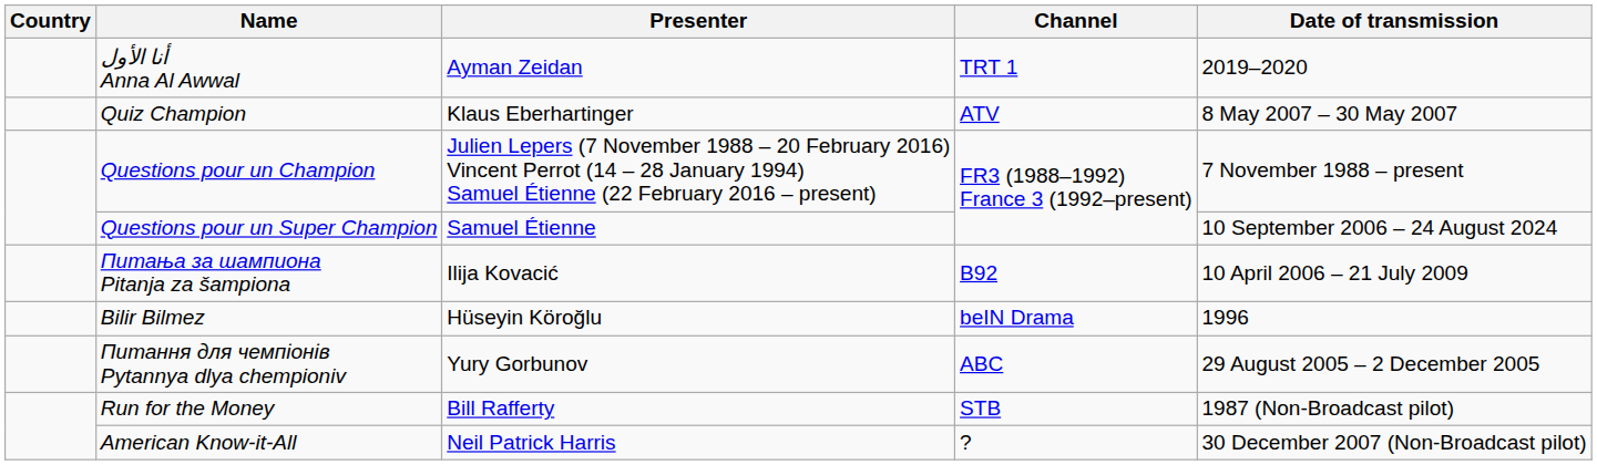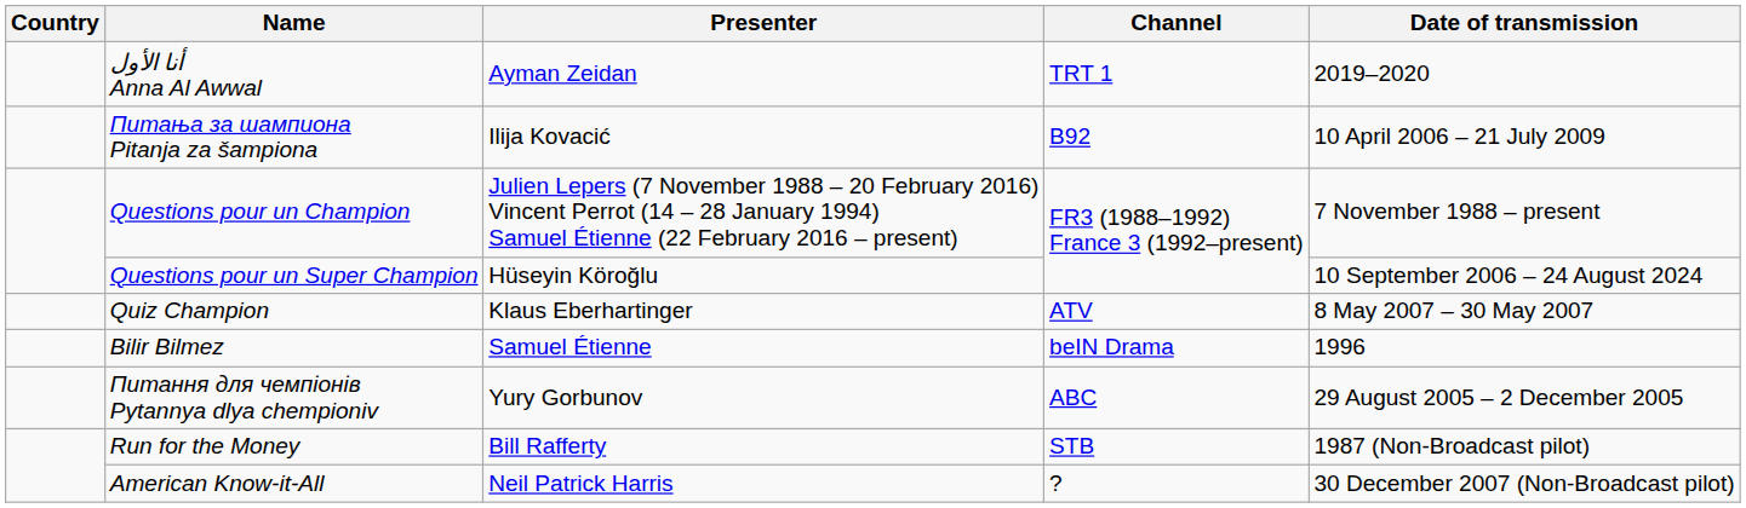rows swapped: Quiz Champion <-> Питања за шампиона Pitanja za šampiona
Questions pour un Super Champion | Presenter: Samuel Étienne -> Hüseyin Köroğlu
Bilir Bilmez | Presenter: Hüseyin Köroğlu -> Samuel Étienne
